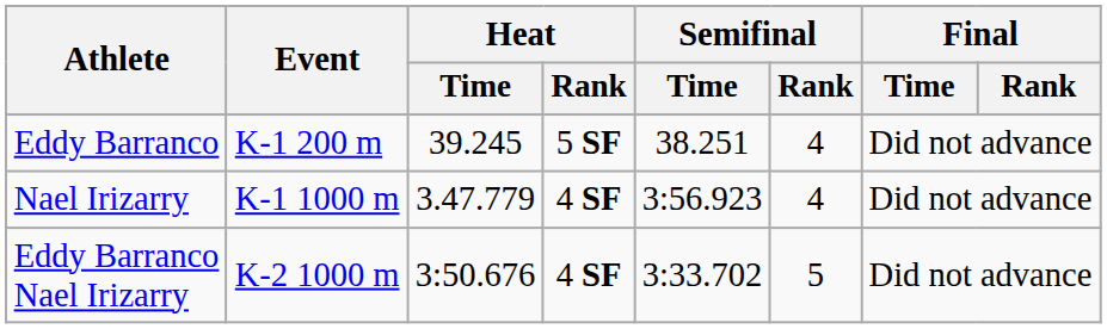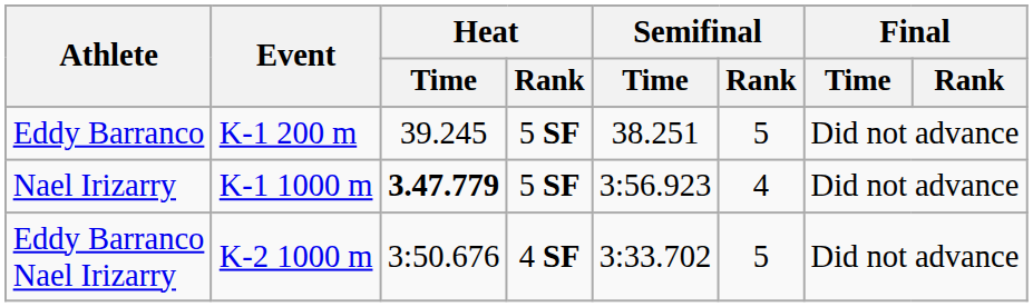Eddy Barranco | Semifinal / Rank: 4 -> 5
Nael Irizarry | Heat / Time: normal -> bold
Nael Irizarry | Heat / Rank: 4 SF -> 5 SF
